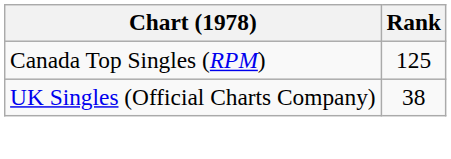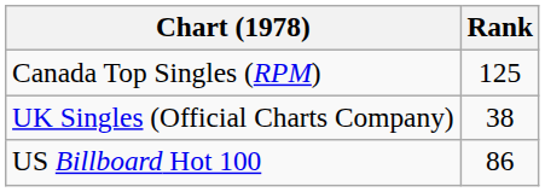+ row: US Billboard Hot 100 | 86
